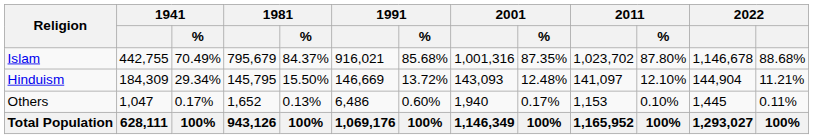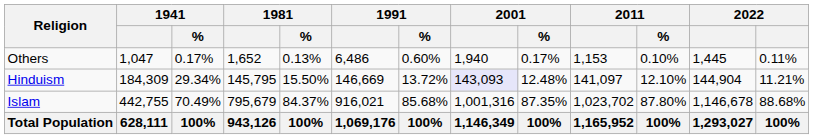rows swapped: Islam <-> Others
Hinduism | 2001: no background -> lavender background
